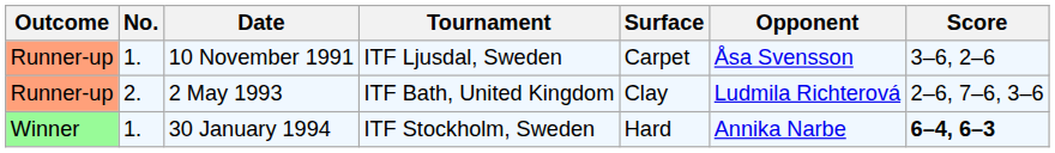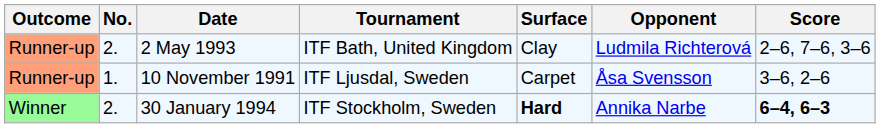rows swapped: 10 November 1991 <-> 2 May 1993
30 January 1994 | No.: 1. -> 2.
30 January 1994 | Surface: normal -> bold
